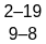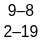rows swapped: 2–19 <-> 9–8
